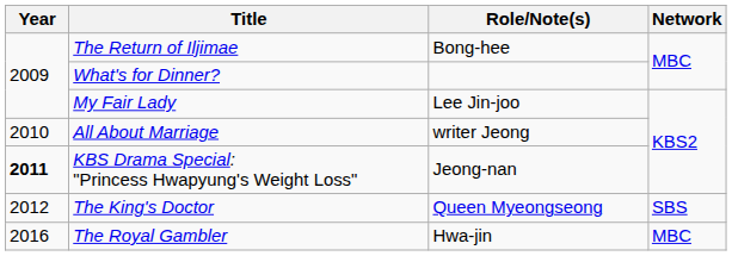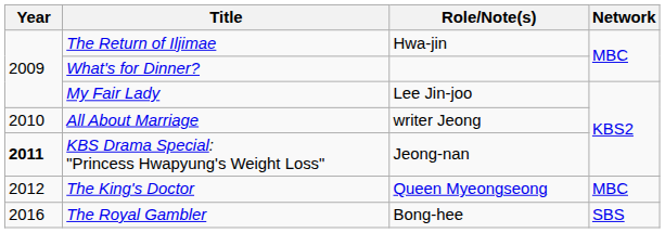The Return of Iljimae | Role/Note(s): Bong-hee -> Hwa-jin
The King's Doctor | Network: SBS -> MBC
The Royal Gambler | Role/Note(s): Hwa-jin -> Bong-hee
The Royal Gambler | Network: MBC -> SBS
